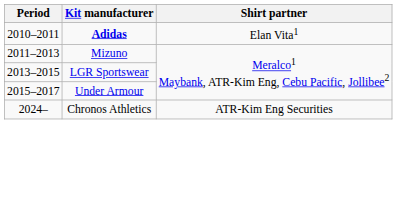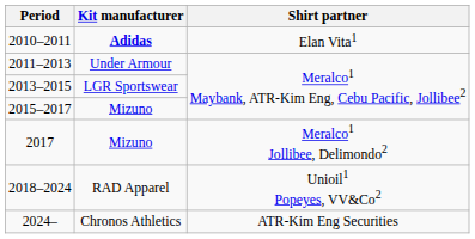2011–2013 | Kit manufacturer: Mizuno -> Under Armour
2015–2017 | Kit manufacturer: Under Armour -> Mizuno
+ row: 2017 | Mizuno | Meralco1 Jollibee, Delimondo2
+ row: 2018–2024 | RAD Apparel | Unioil1 Popeyes, VV&Co2
